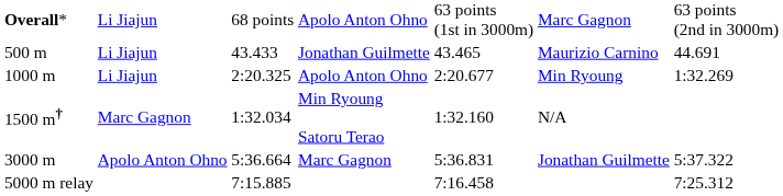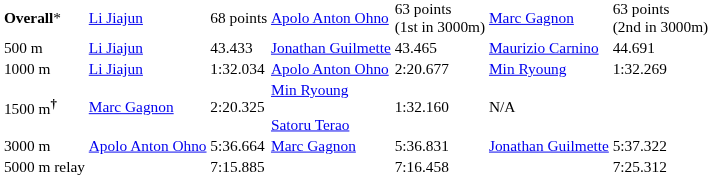1000 m / Apolo Anton Ohno | column 3: 2:20.325 -> 1:32.034
Min Ryoung Satoru Terao | column 3: 1:32.034 -> 2:20.325
